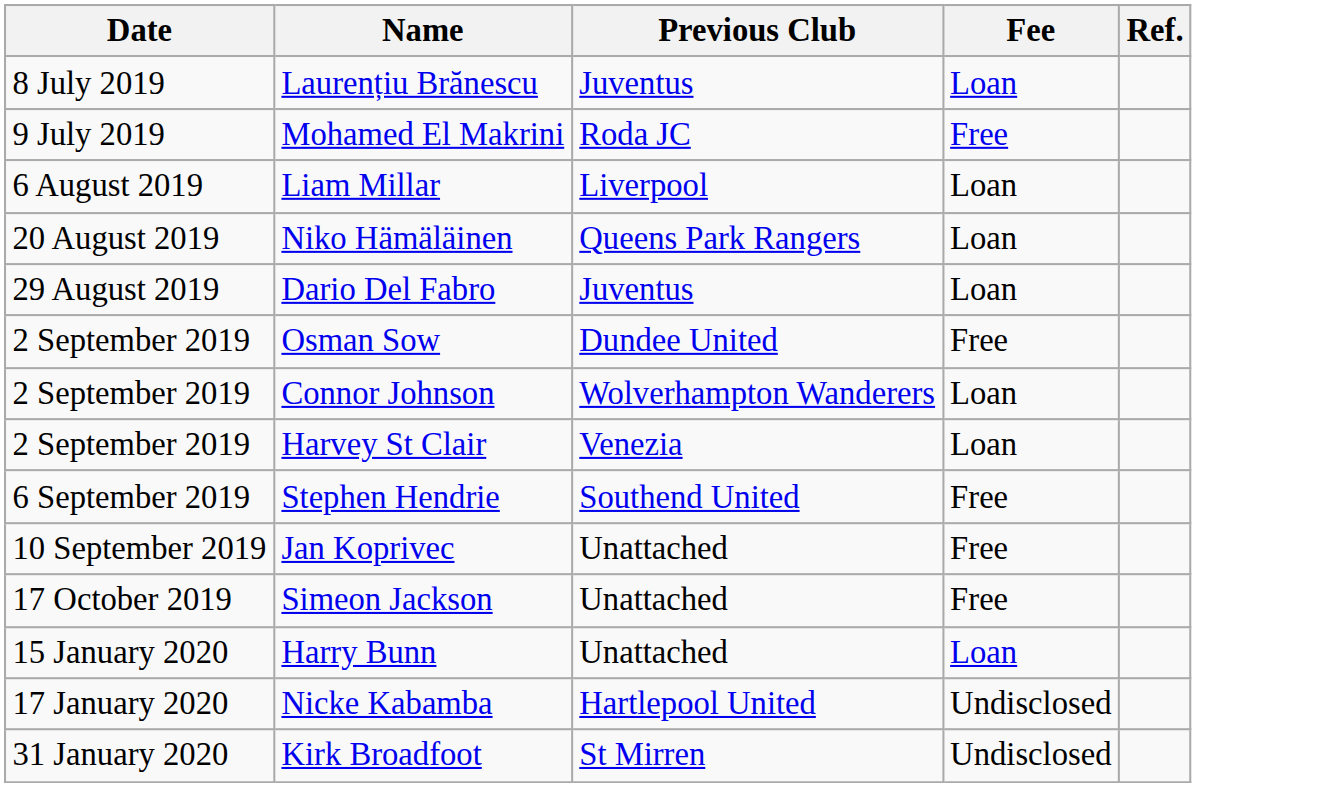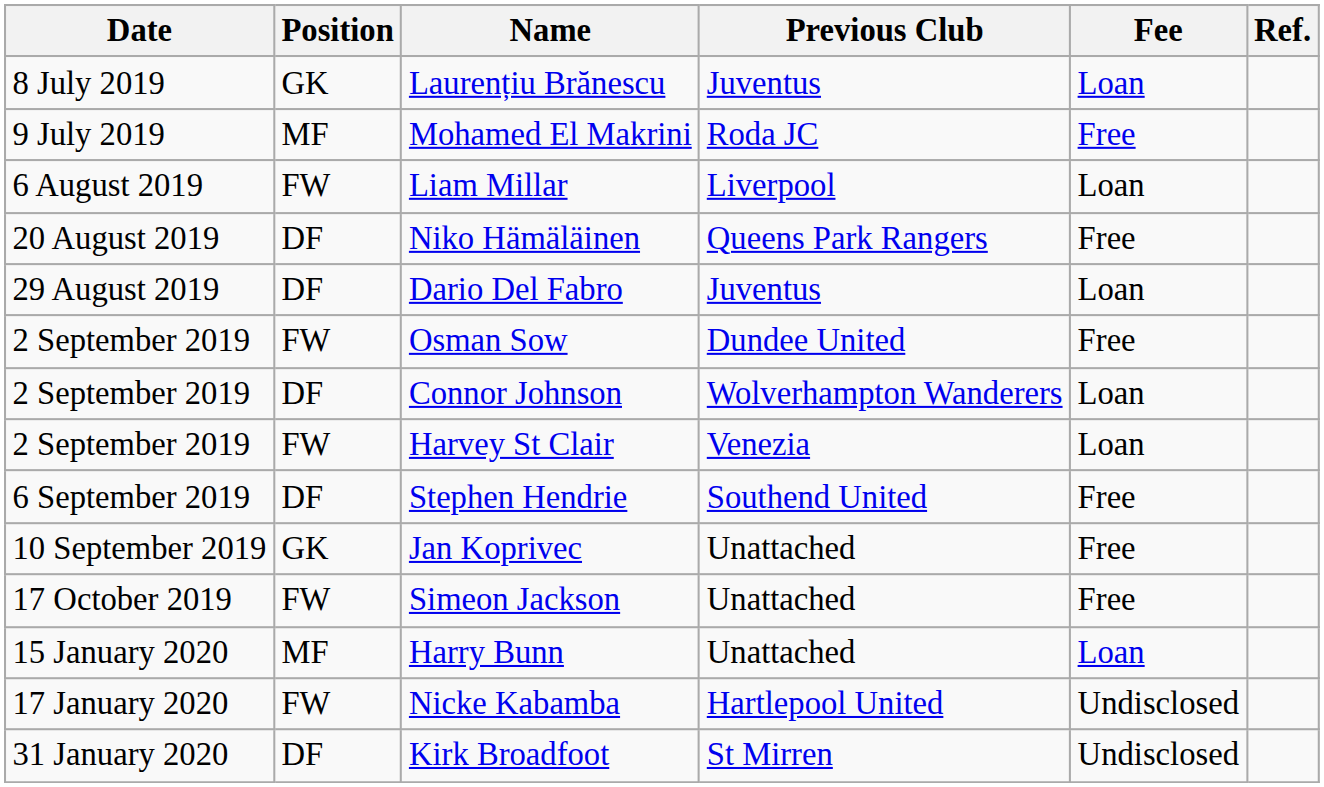+ column: Position | GK | MF | FW | DF | DF | FW | DF | FW | DF | GK | FW | MF | FW | DF
Niko Hämäläinen | Fee: Loan -> Free
